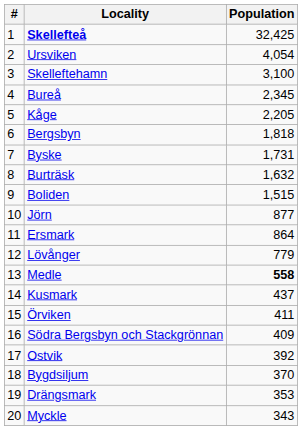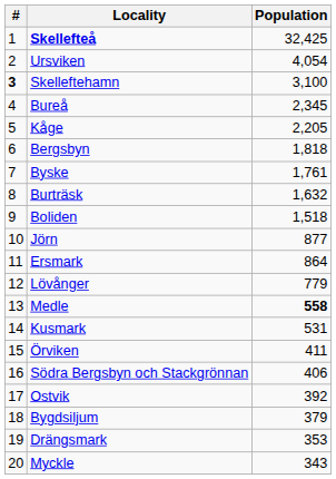Skelleftehamn | #: normal -> bold
Byske | Population: 1,731 -> 1,761
Boliden | Population: 1,515 -> 1,518
Kusmark | Population: 437 -> 531
Södra Bergsbyn och Stackgrönnan | Population: 409 -> 406
Bygdsiljum | Population: 370 -> 379
